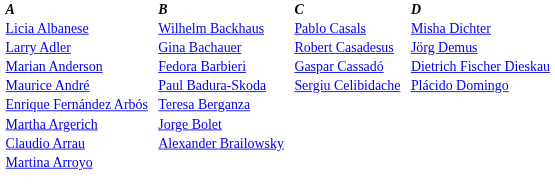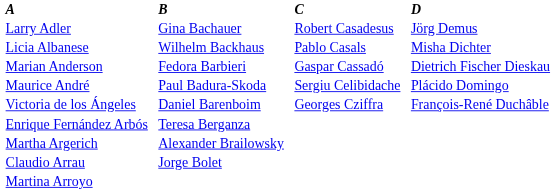rows swapped: Larry Adler <-> Licia Albanese
+ row: Victoria de los Ángeles | Daniel Barenboim | Georges Cziffra | François-René Duchâble
Martha Argerich | B: Jorge Bolet -> Alexander Brailowsky
Claudio Arrau | B: Alexander Brailowsky -> Jorge Bolet
